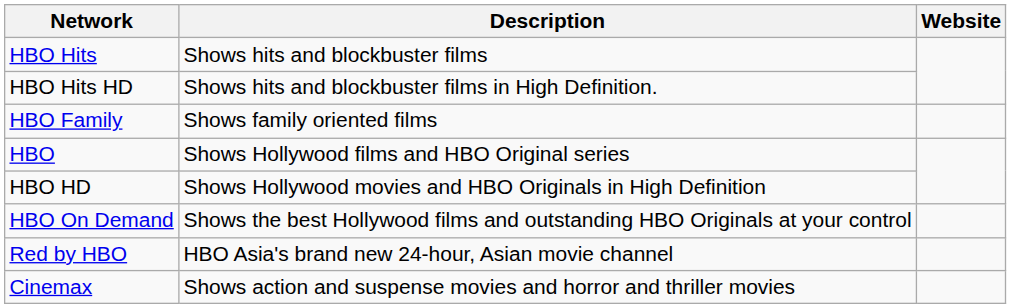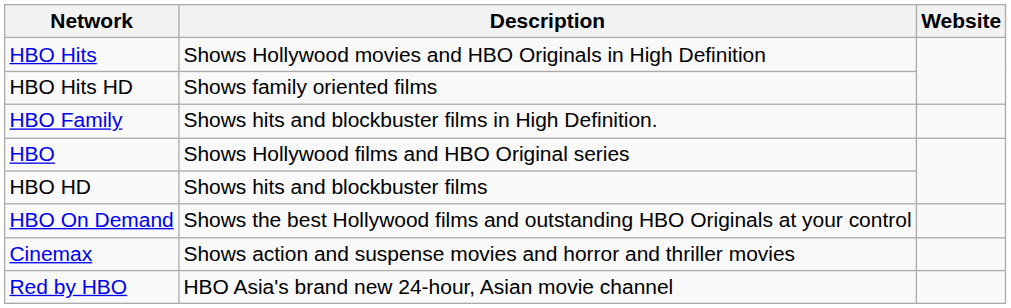HBO Hits | Description: Shows hits and blockbuster films -> Shows Hollywood movies and HBO Originals in High Definition
HBO Hits HD | Description: Shows hits and blockbuster films in High Definition. -> Shows family oriented films
HBO Family | Description: Shows family oriented films -> Shows hits and blockbuster films in High Definition.
HBO HD | Description: Shows Hollywood movies and HBO Originals in High Definition -> Shows hits and blockbuster films
rows swapped: Cinemax <-> Red by HBO
